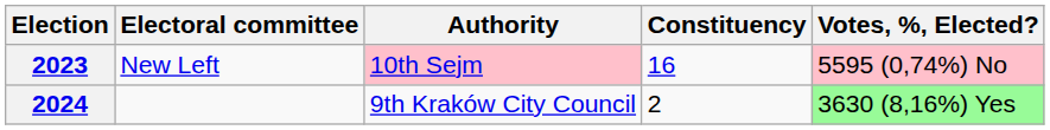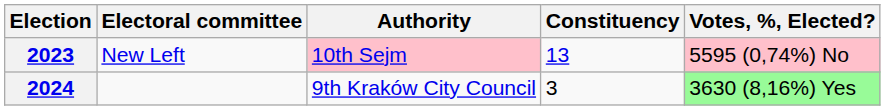2023 | Constituency: 16 -> 13
2024 | Constituency: 2 -> 3
